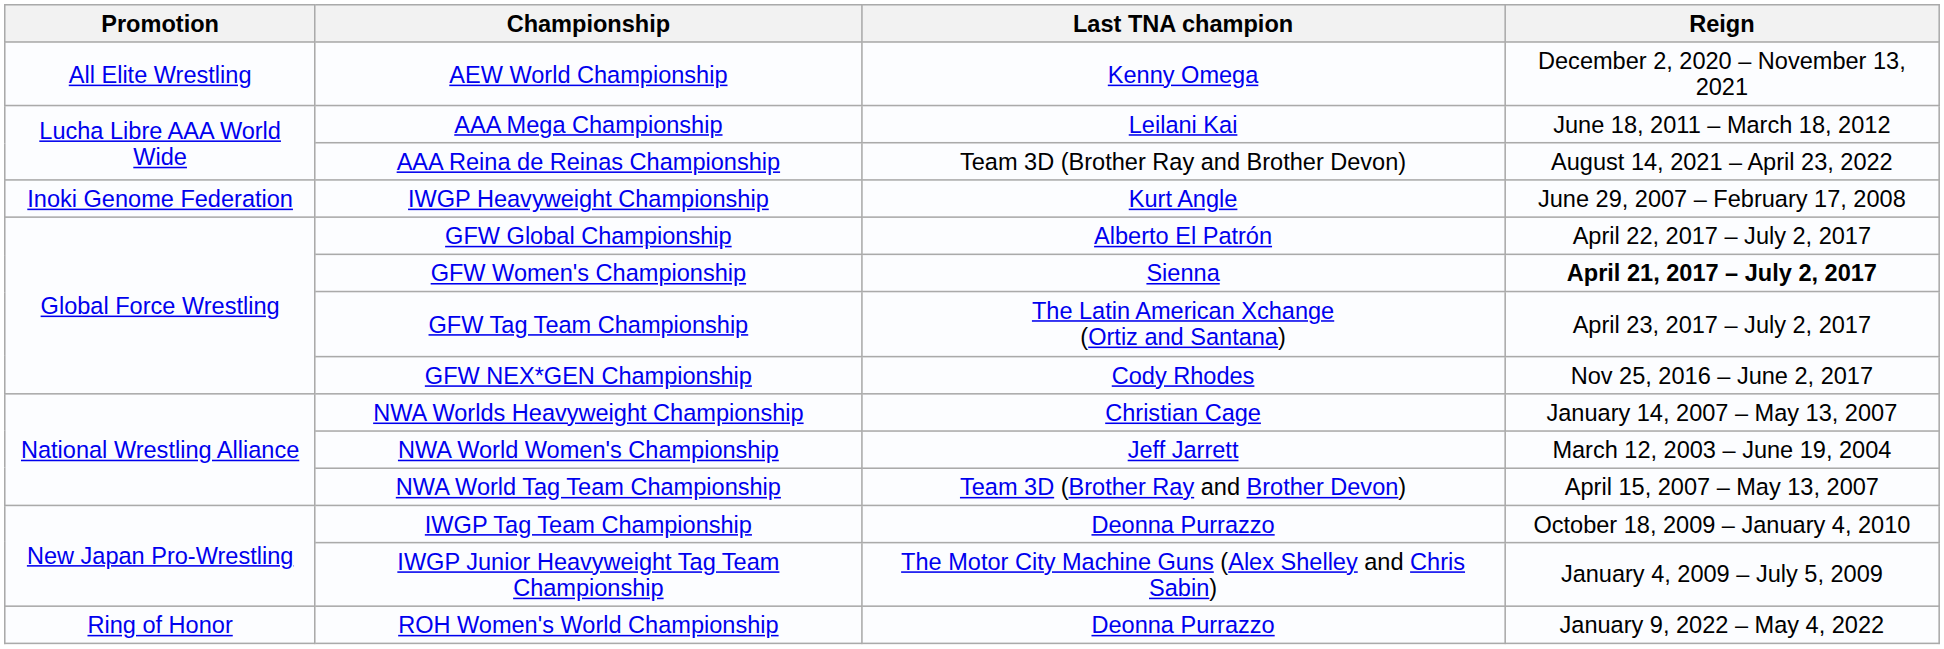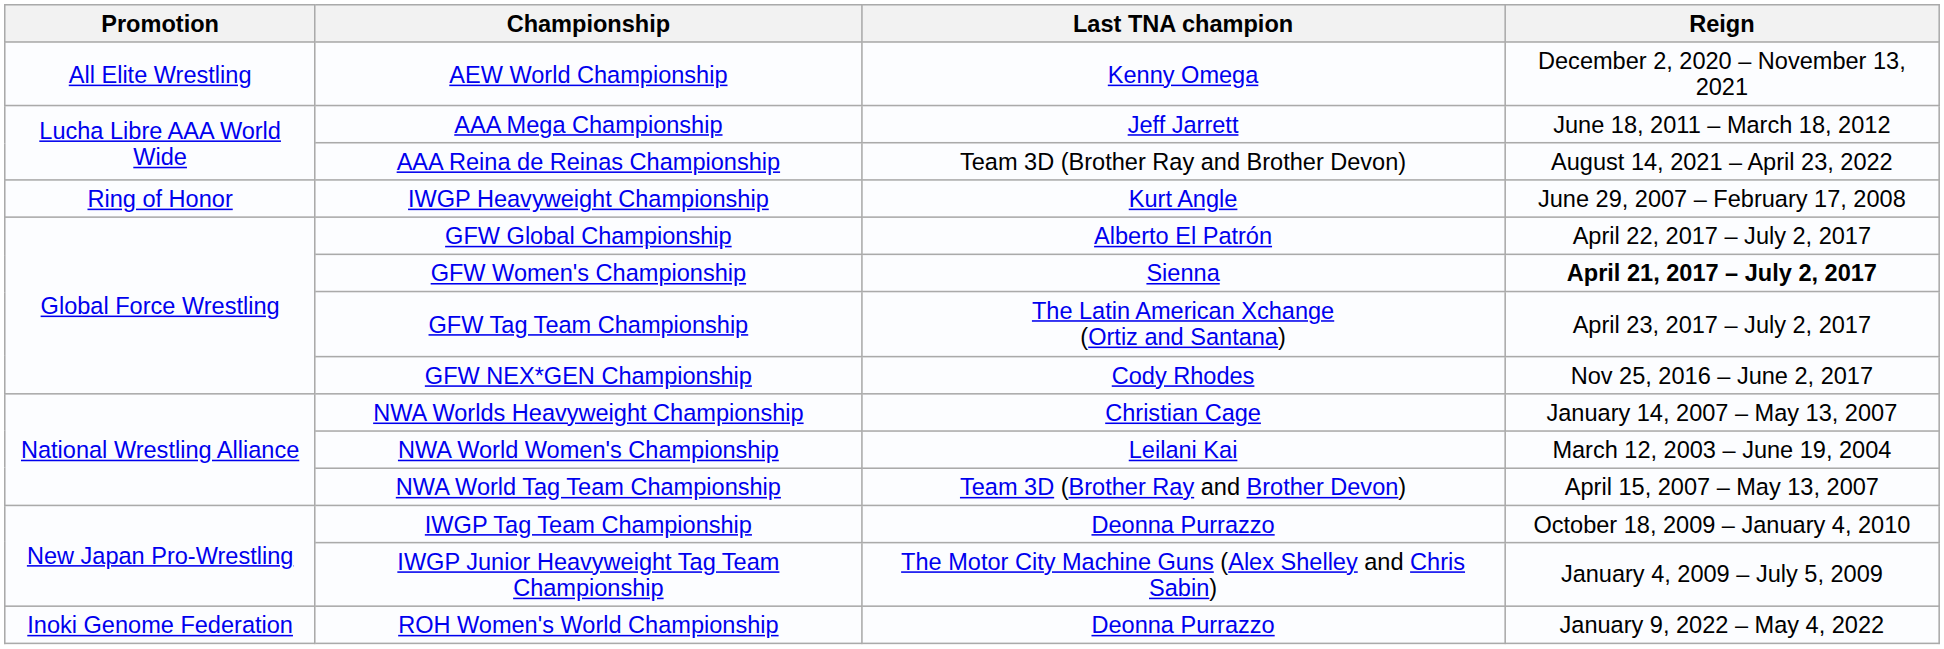AAA Mega Championship | Last TNA champion: Leilani Kai -> Jeff Jarrett
IWGP Heavyweight Championship | Promotion: Inoki Genome Federation -> Ring of Honor
NWA World Women's Championship | Last TNA champion: Jeff Jarrett -> Leilani Kai
ROH Women's World Championship | Promotion: Ring of Honor -> Inoki Genome Federation
